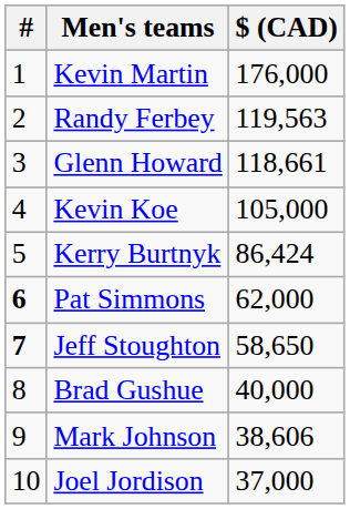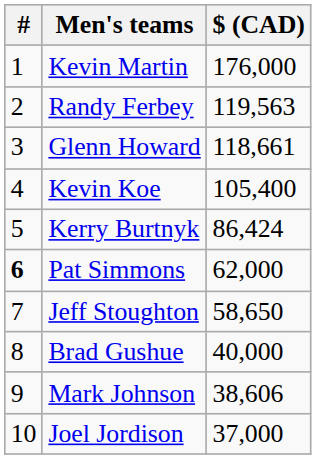Kevin Koe | $ (CAD): 105,000 -> 105,400
Jeff Stoughton | #: bold -> normal
